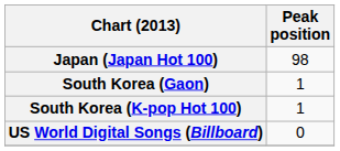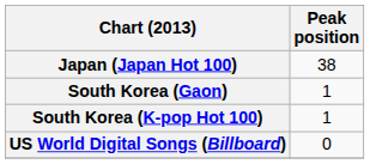Japan (Japan Hot 100) | Peak position: 98 -> 38
